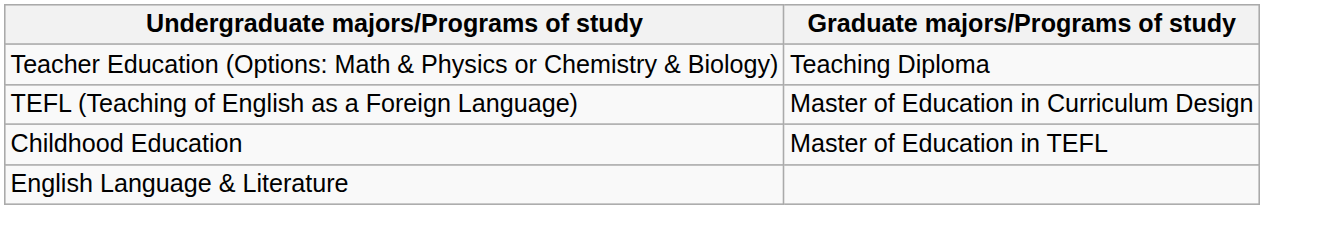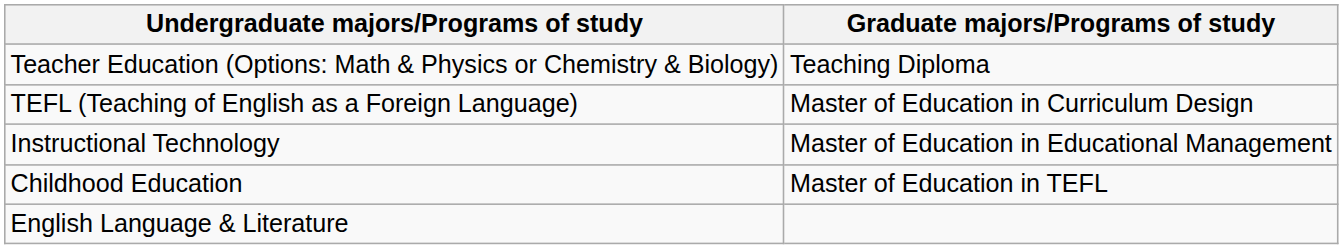+ row: Instructional Technology | Master of Education in Educational Management
